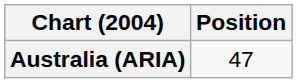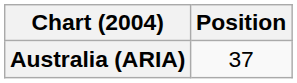Australia (ARIA) | Position: 47 -> 37
